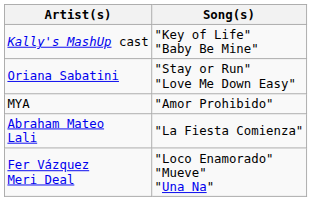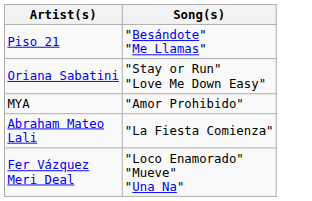+ row: Piso 21 | "Besándote" "Me Llamas"
- row: Kally's MashUp cast | "Key of Life" "Baby Be Mine"
